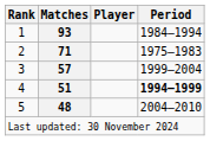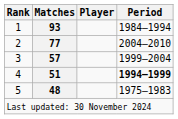2 | Matches: 71 -> 77
2 | Period: 1975–1983 -> 2004–2010
5 | Period: 2004–2010 -> 1975–1983
